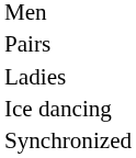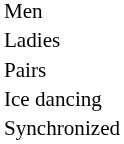rows swapped: Ladies <-> Pairs
